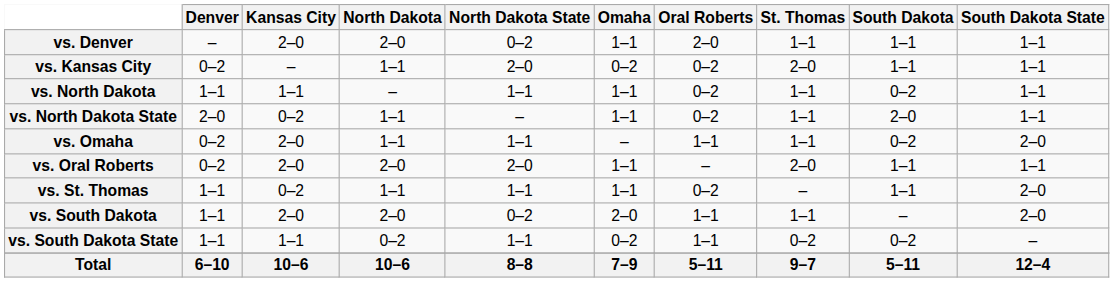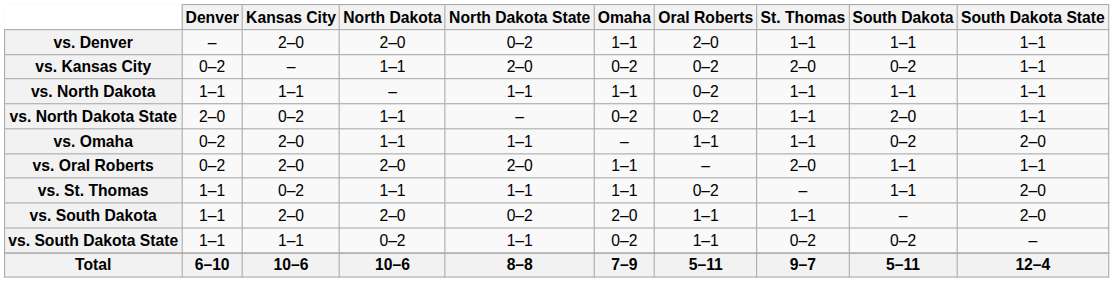vs. Kansas City | South Dakota: 1–1 -> 0–2
vs. North Dakota | South Dakota: 0–2 -> 1–1
vs. North Dakota State | Omaha: 1–1 -> 0–2
